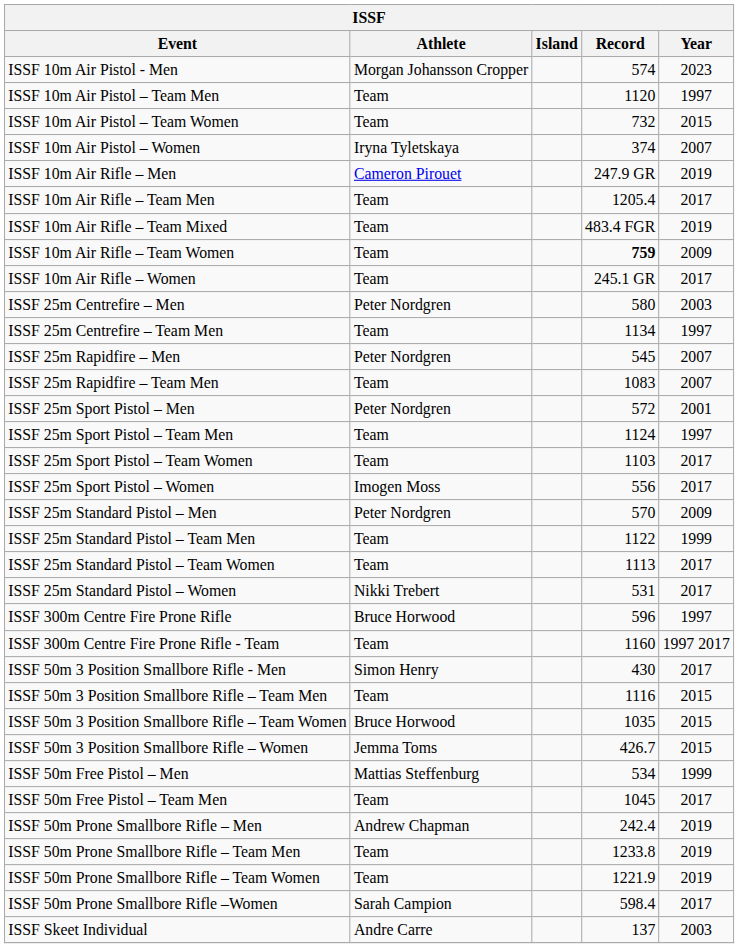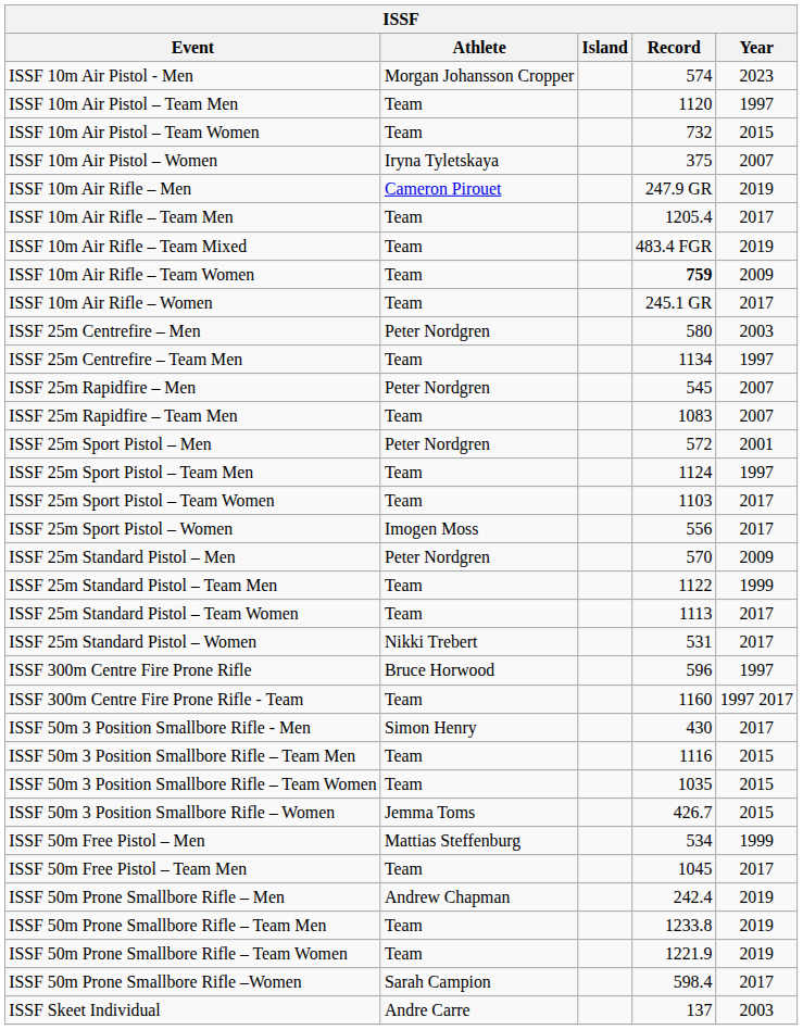ISSF 10m Air Pistol – Women | Record: 374 -> 375
ISSF 50m 3 Position Smallbore Rifle – Team Women | Athlete: Bruce Horwood -> Team
